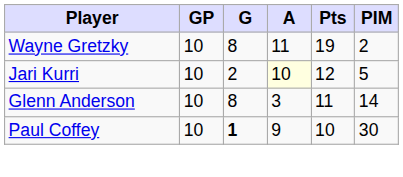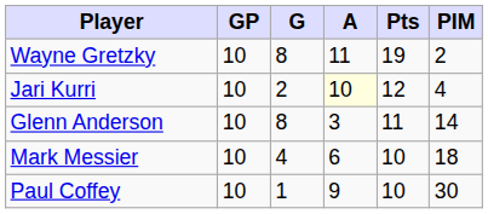Jari Kurri | PIM: 5 -> 4
+ row: Mark Messier | 10 | 4 | 6 | 10 | 18
Paul Coffey | G: bold -> normal
